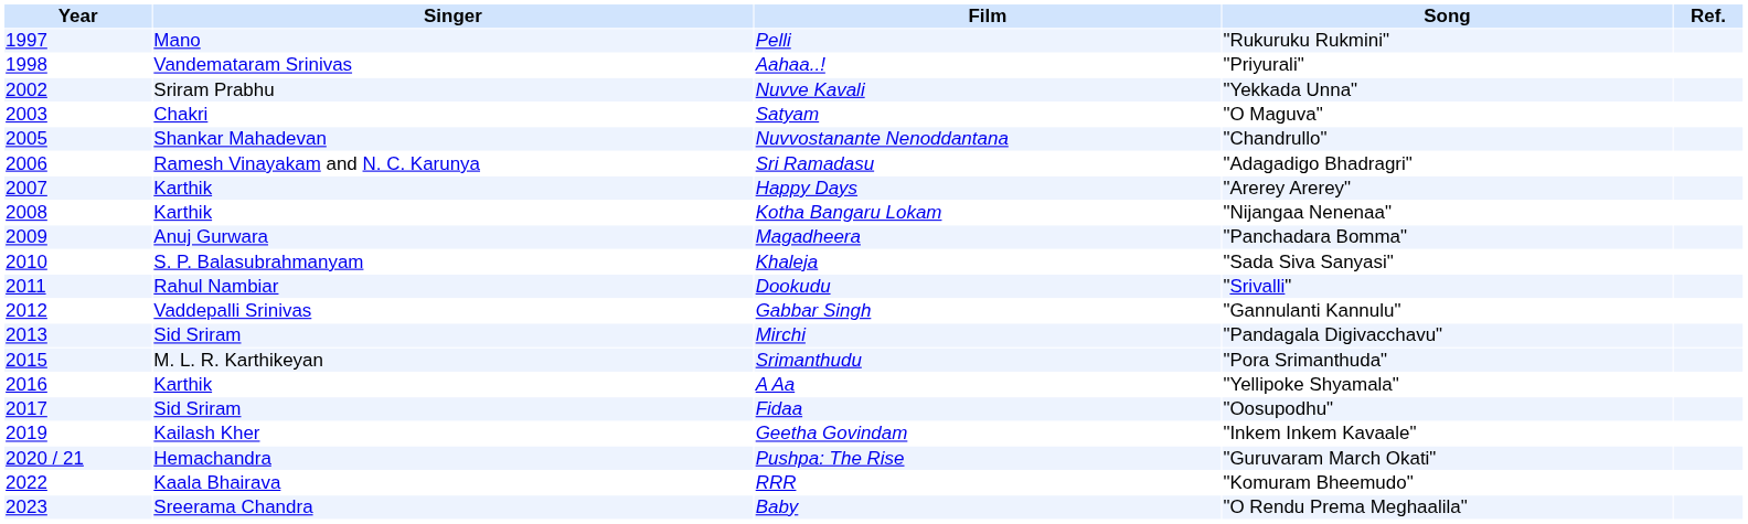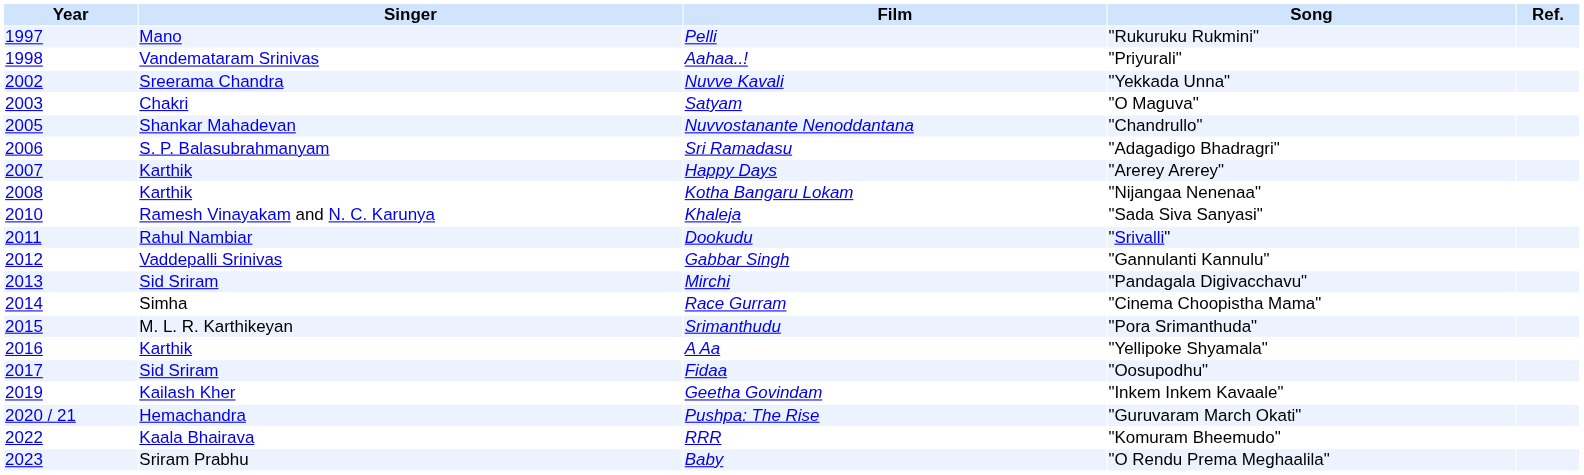Nuvve Kavali | Singer: Sriram Prabhu -> Sreerama Chandra
Sri Ramadasu | Singer: Ramesh Vinayakam and N. C. Karunya -> S. P. Balasubrahmanyam
- row: 2009 | Anuj Gurwara | Magadheera | "Panchadara Bomma"
Khaleja | Singer: S. P. Balasubrahmanyam -> Ramesh Vinayakam and N. C. Karunya
+ row: 2014 | Simha | Race Gurram | "Cinema Choopistha Mama"
Baby | Singer: Sreerama Chandra -> Sriram Prabhu
